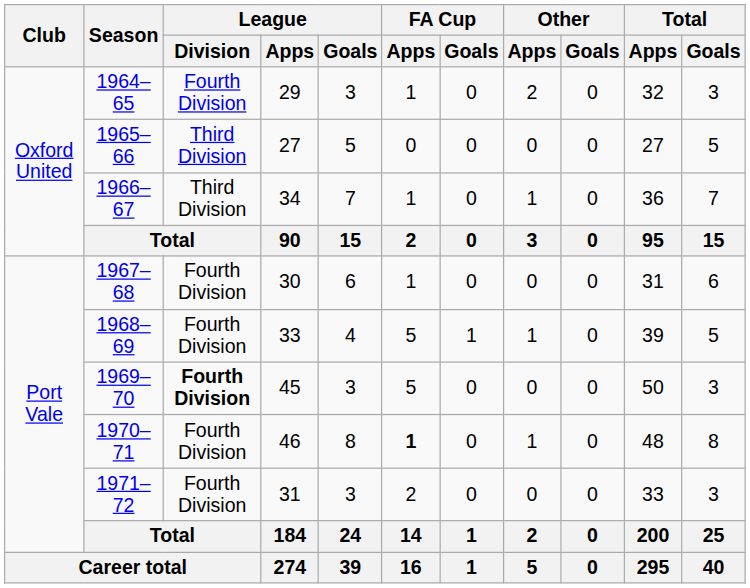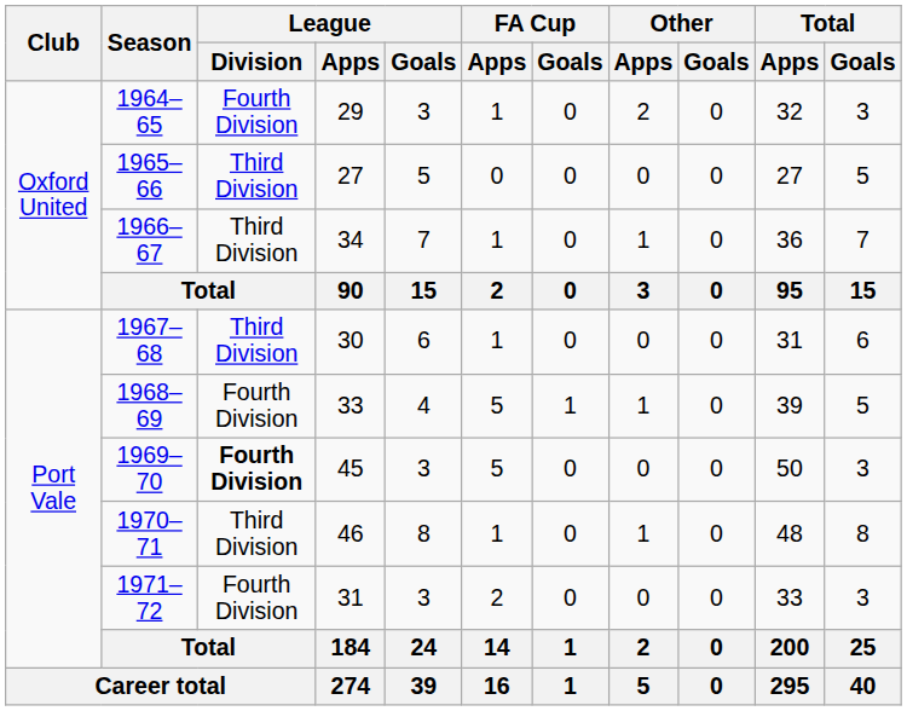1967–68 | League / Division: Fourth Division -> Third Division
1970–71 | League / Division: Fourth Division -> Third Division
1970–71 | FA Cup / Apps: bold -> normal
